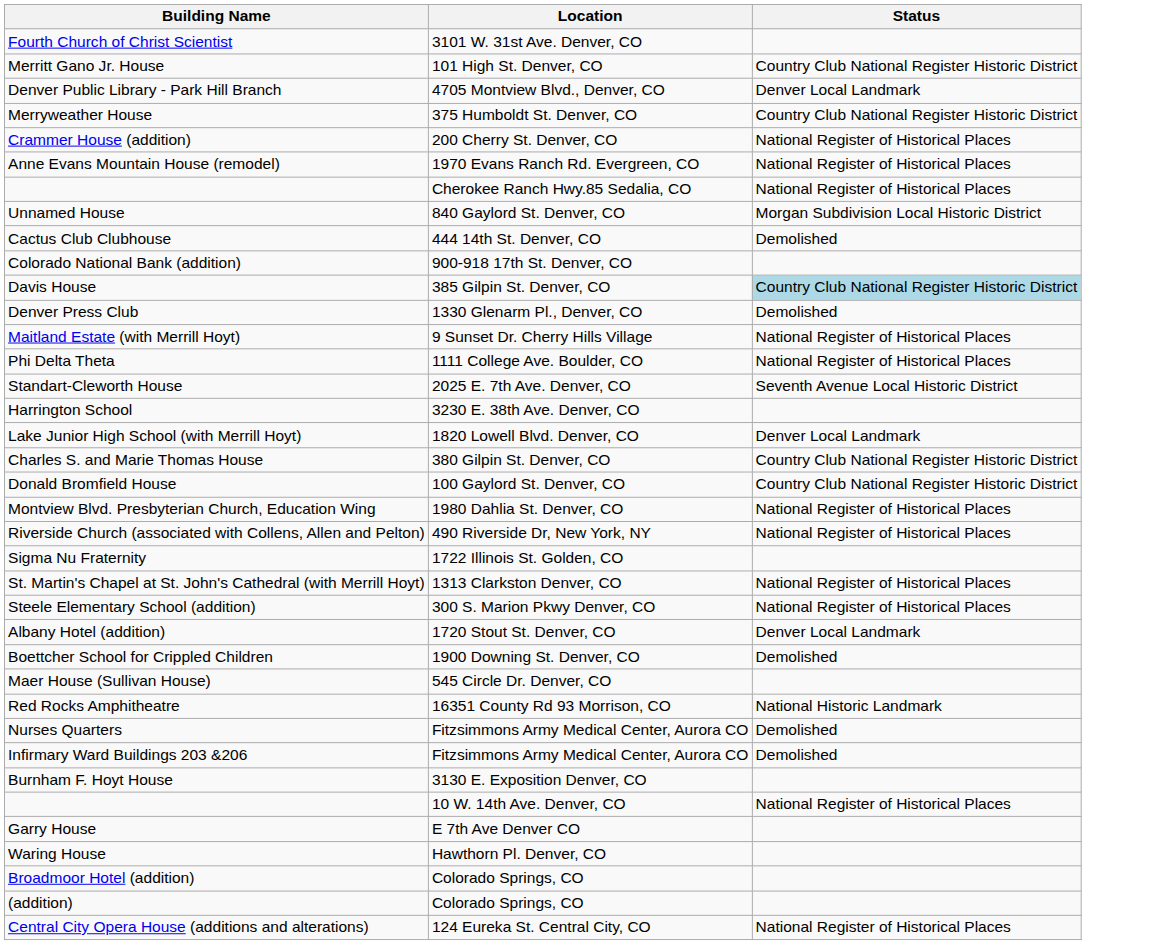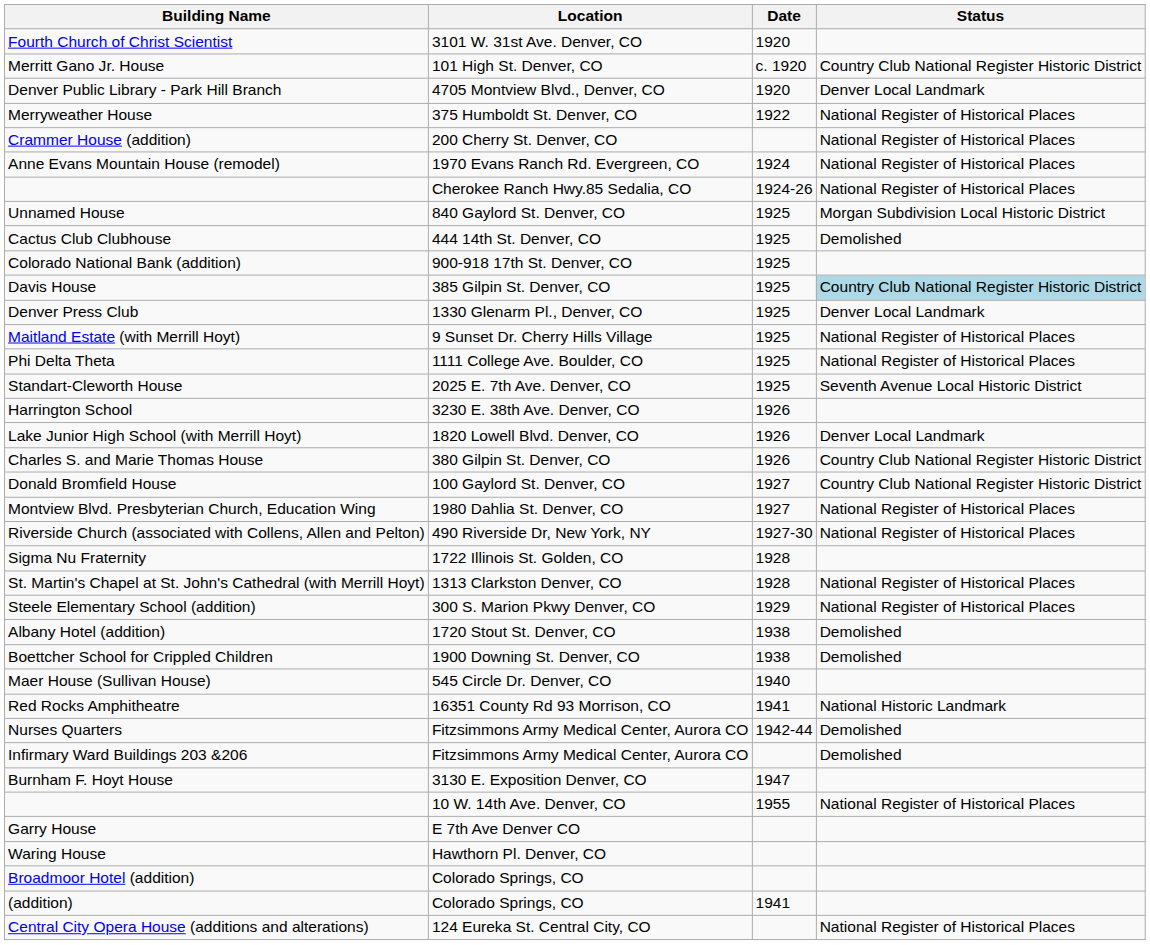+ column: Date | 1920 | c. 1920 | 1920 | 1922 | 1924 | 1924-26 | 1925 | 1925 | 1925 | 1925 | 1925 | 1925 | 1925 | 1925 | 1926 | 1926 | 1926 | 1927 | 1927 | 1927-30 | 1928 | 1928 | 1929 | 1938 | 1938 | 1940 | 1941 | 1942-44 | 1947 | 1955 | 1941
Merryweather House | Status: Country Club National Register Historic District -> National Register of Historical Places
Denver Press Club | Status: Demolished -> Denver Local Landmark
Albany Hotel (addition) | Status: Denver Local Landmark -> Demolished
